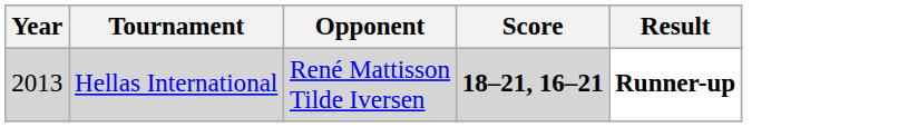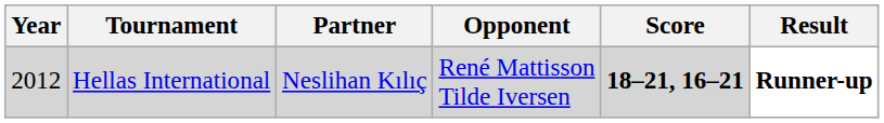+ column: Partner | Neslihan Kılıç
Hellas International | Year: 2013 -> 2012
